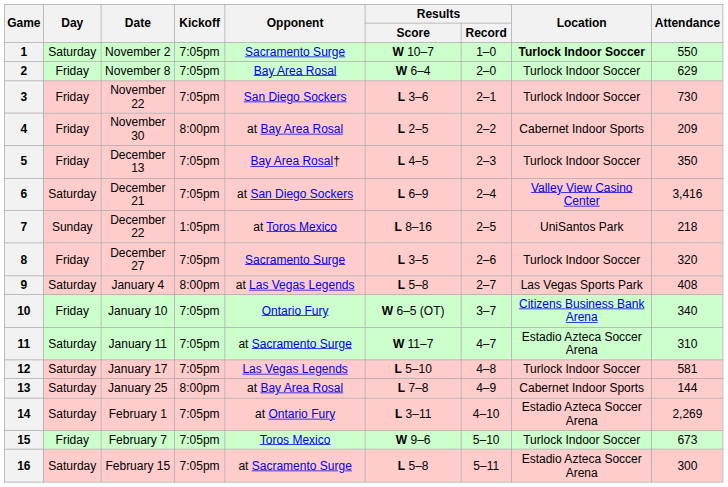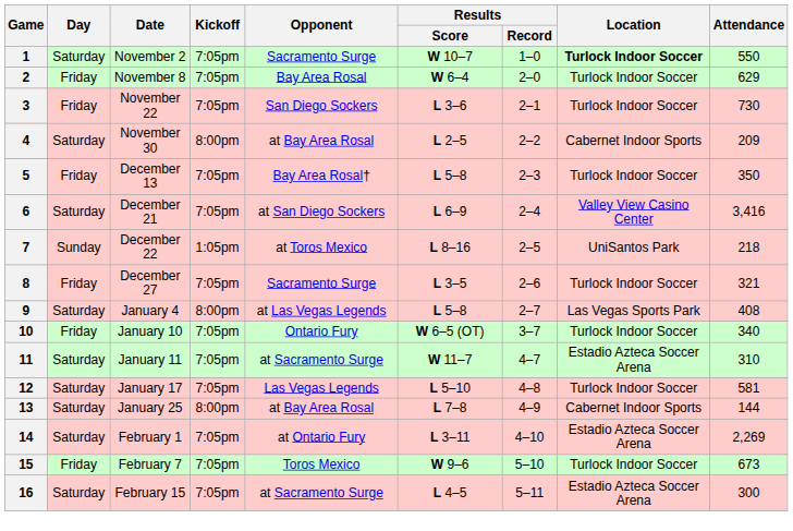4 | Day: Friday -> Saturday
5 | Results / Score: L 4–5 -> L 5–8
8 | Attendance: 320 -> 321
10 | Location: Citizens Business Bank Arena -> Turlock Indoor Soccer
16 | Results / Score: L 5–8 -> L 4–5
